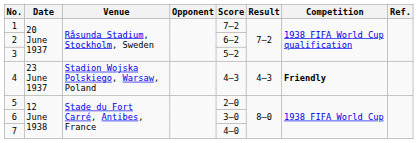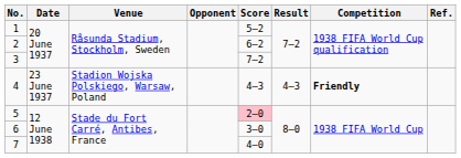1 | Score: 7–2 -> 5–2
3 | Score: 5–2 -> 7–2
5 | Score: no background -> pink background
